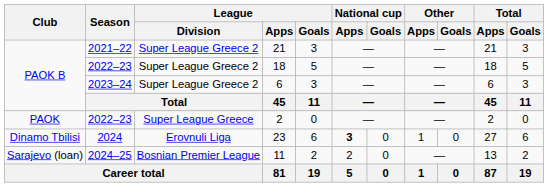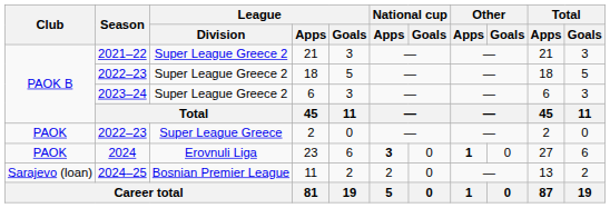23 | Club: Dinamo Tbilisi -> PAOK
23 | Other / Apps: normal -> bold
